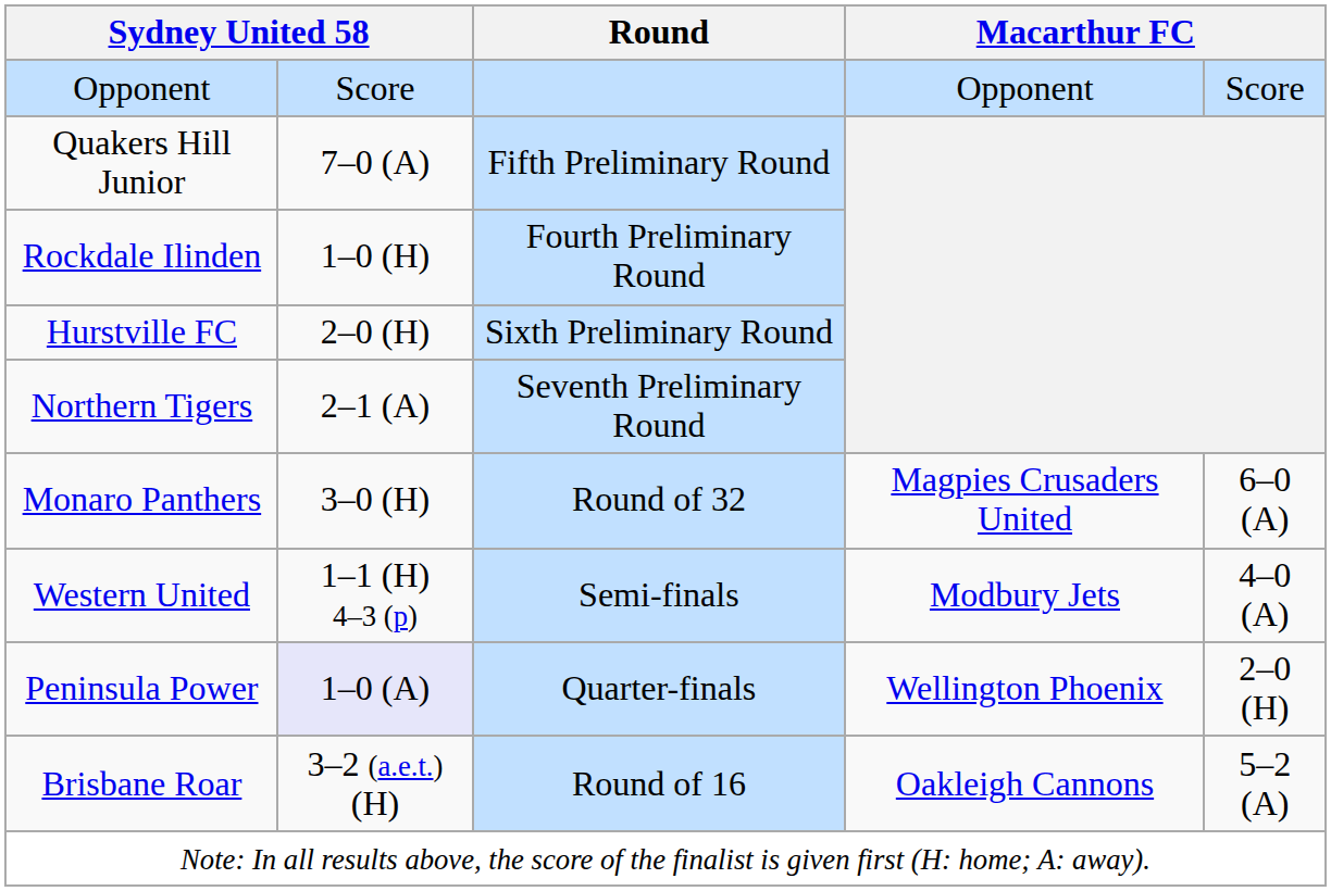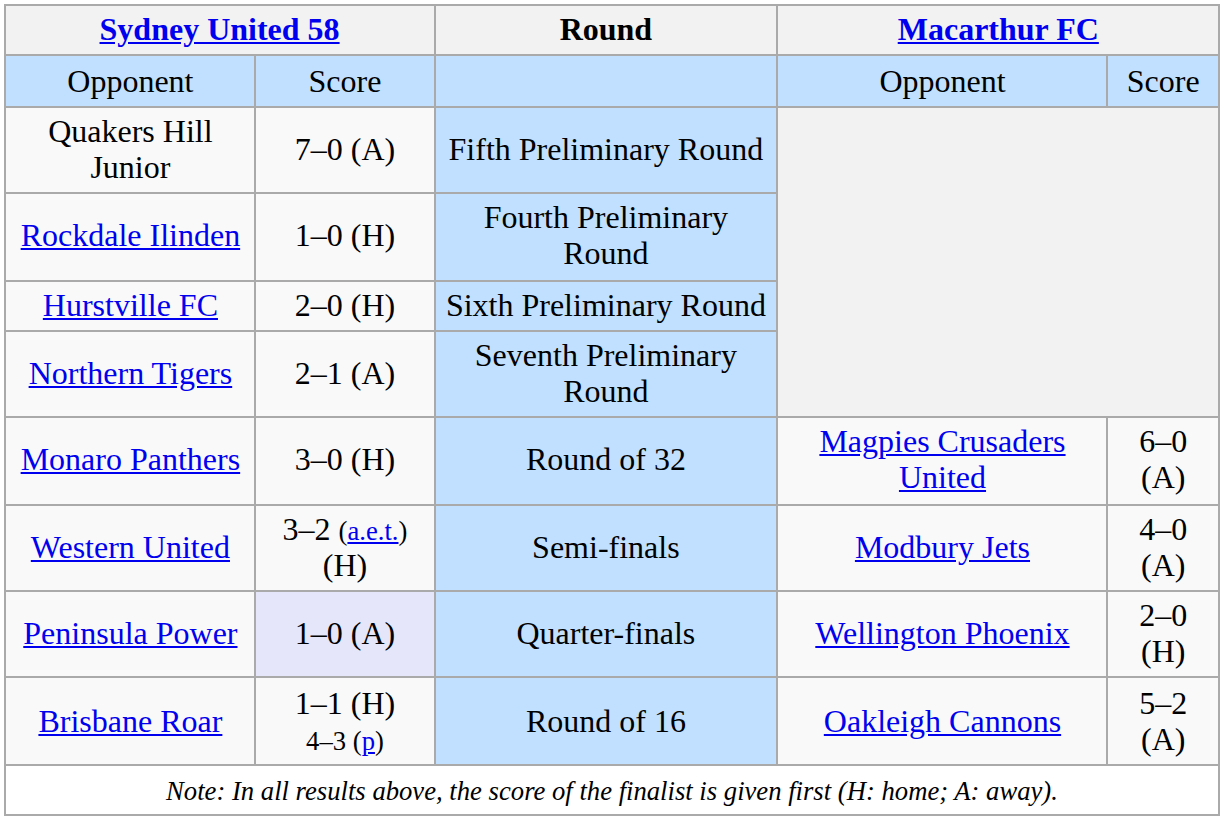Western United | column 2: 1–1 (H) 4–3 (p) -> 3–2 (a.e.t.) (H)
Brisbane Roar | column 2: 3–2 (a.e.t.) (H) -> 1–1 (H) 4–3 (p)
